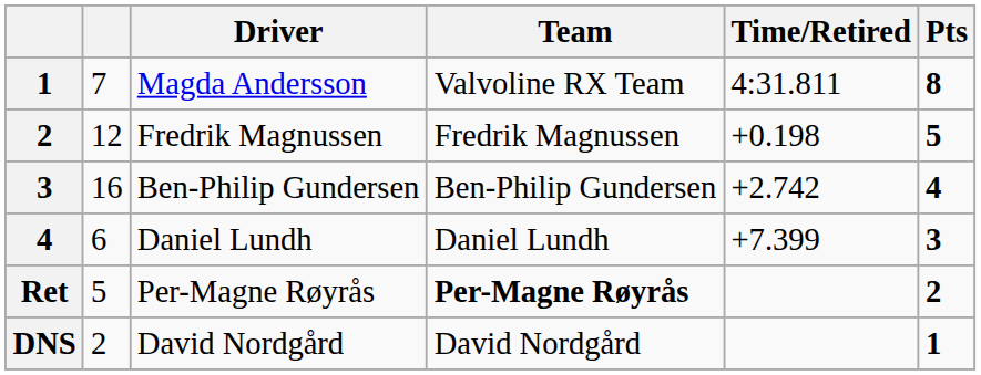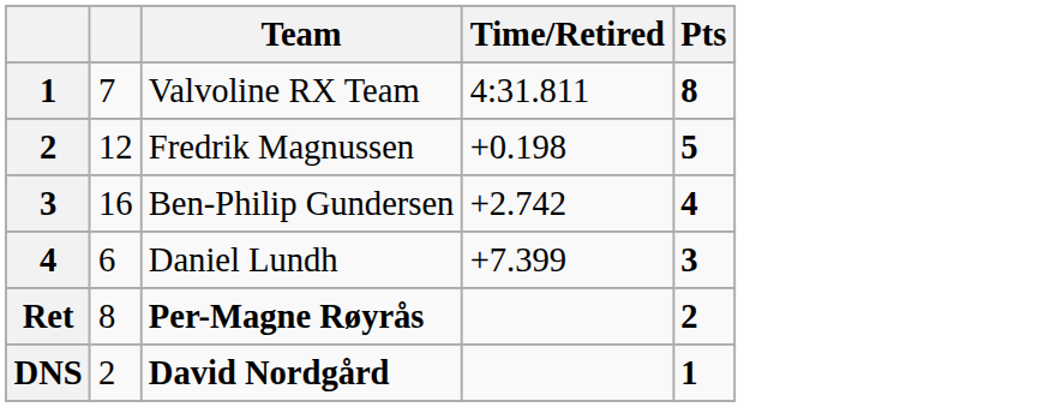- column: Driver | Magda Andersson | Fredrik Magnussen | Ben-Philip Gundersen | Daniel Lundh | Per-Magne Røyrås | David Nordgård
Ret | column 2: 5 -> 8
DNS | Team: normal -> bold
